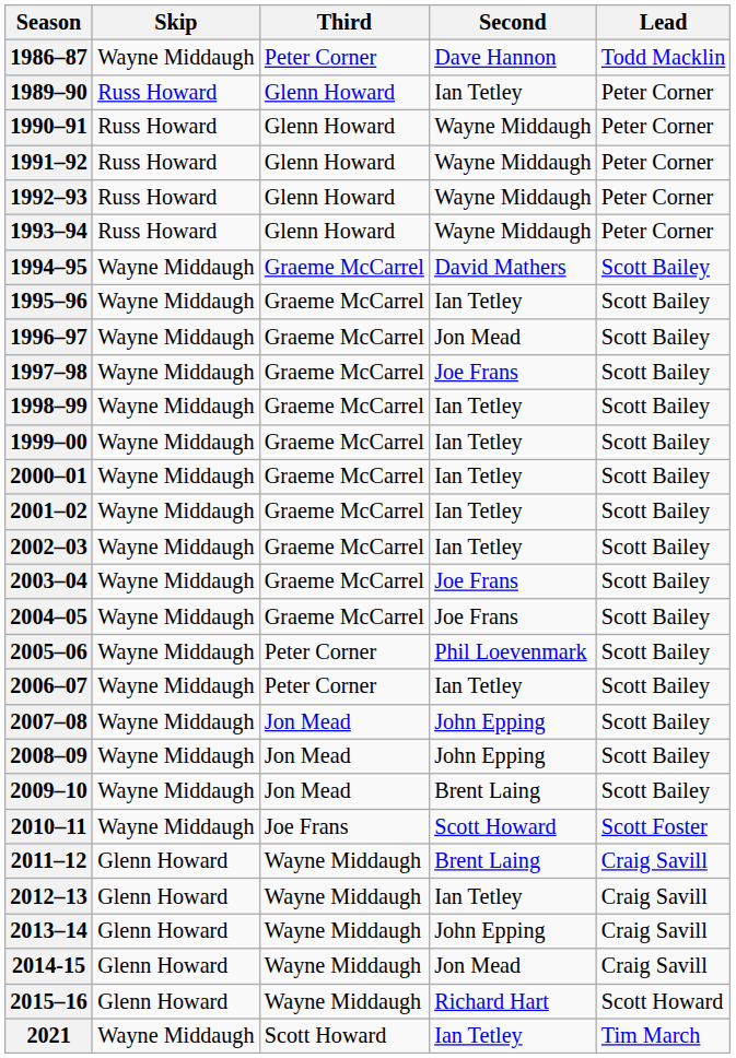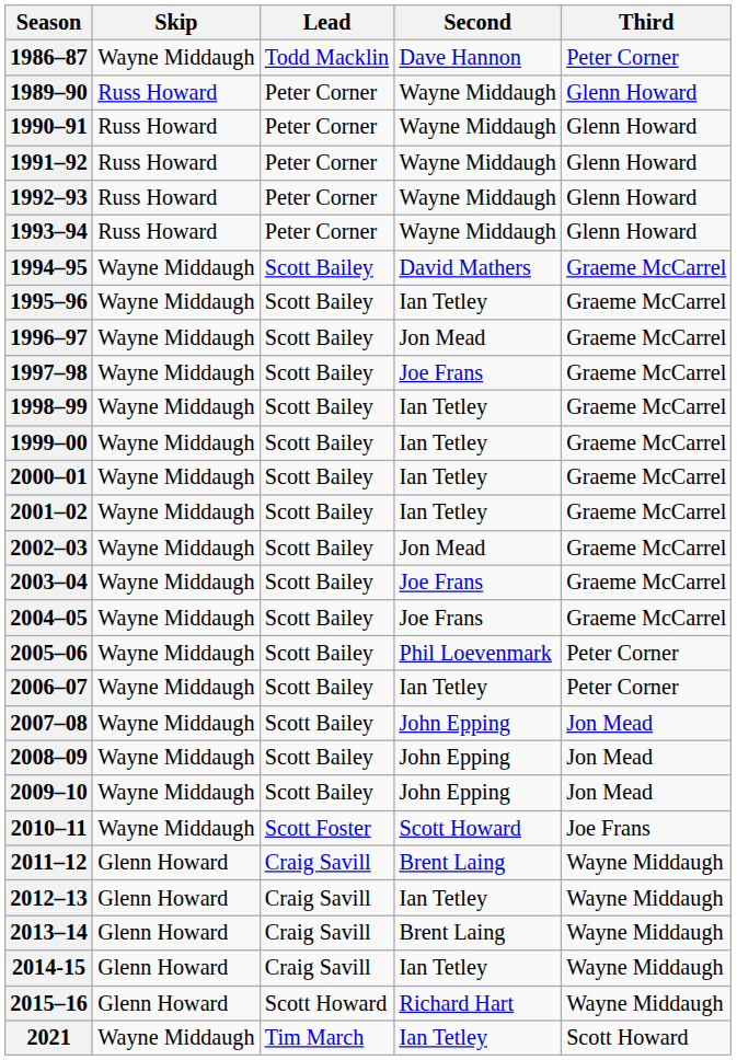columns swapped: Third <-> Lead
1989–90 | Second: Ian Tetley -> Wayne Middaugh
2002–03 | Second: Ian Tetley -> Jon Mead
2009–10 | Second: Brent Laing -> John Epping
2013–14 | Second: John Epping -> Brent Laing
2014-15 | Second: Jon Mead -> Ian Tetley
